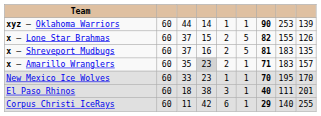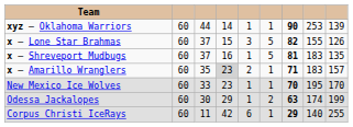x – Lone Star Brahmas | column 5: 2 -> 3
x – Shreveport Mudbugs | column 5: 2 -> 1
+ row: Odessa Jackalopes | 60 | 30 | 29 | 1 | 2 | 63 | 174 | 199
- row: El Paso Rhinos | 60 | 18 | 38 | 3 | 1 | 40 | 111 | 201
